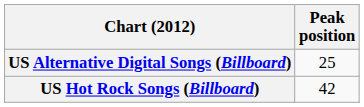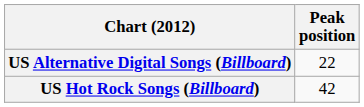US Alternative Digital Songs (Billboard) | Peak position: 25 -> 22
